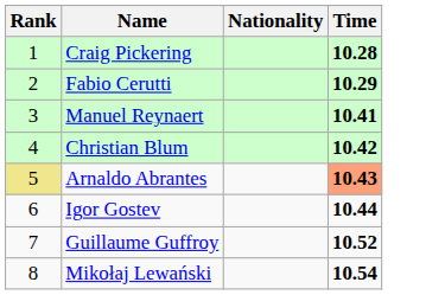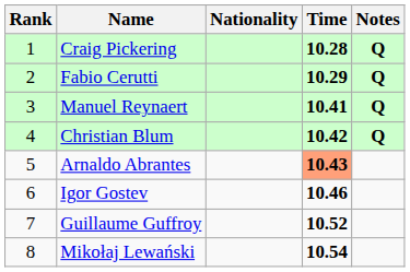+ column: Notes | Q | Q | Q | Q
Arnaldo Abrantes | Rank: khaki background -> no background
Igor Gostev | Time: 10.44 -> 10.46
